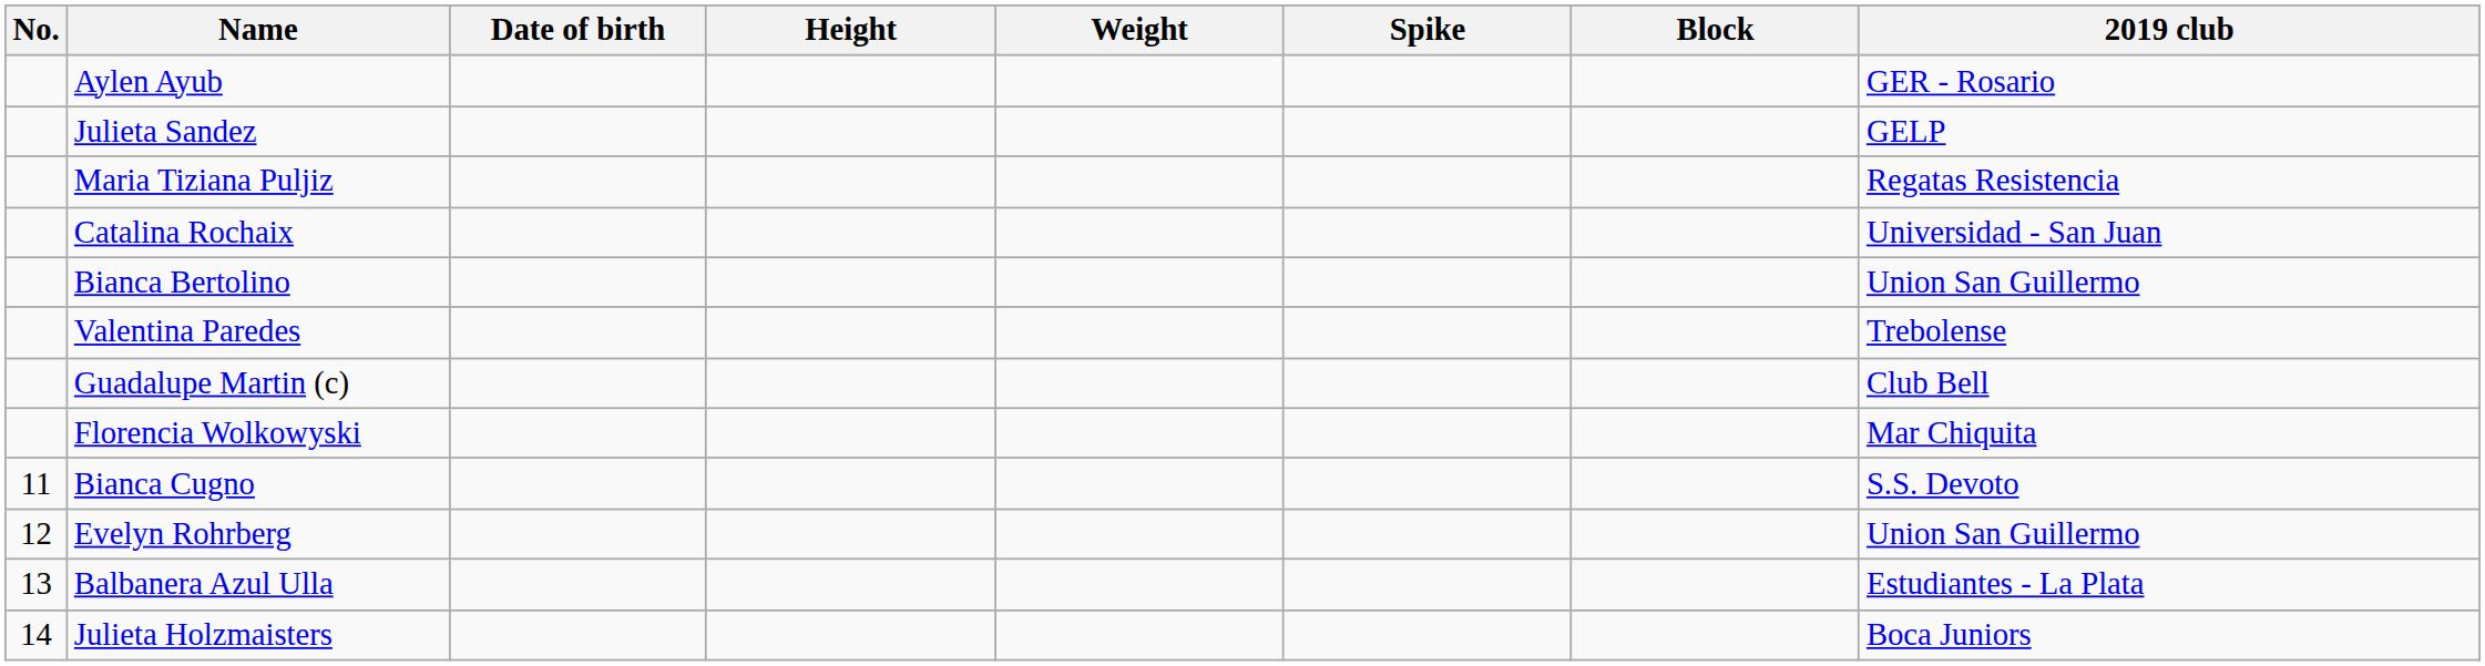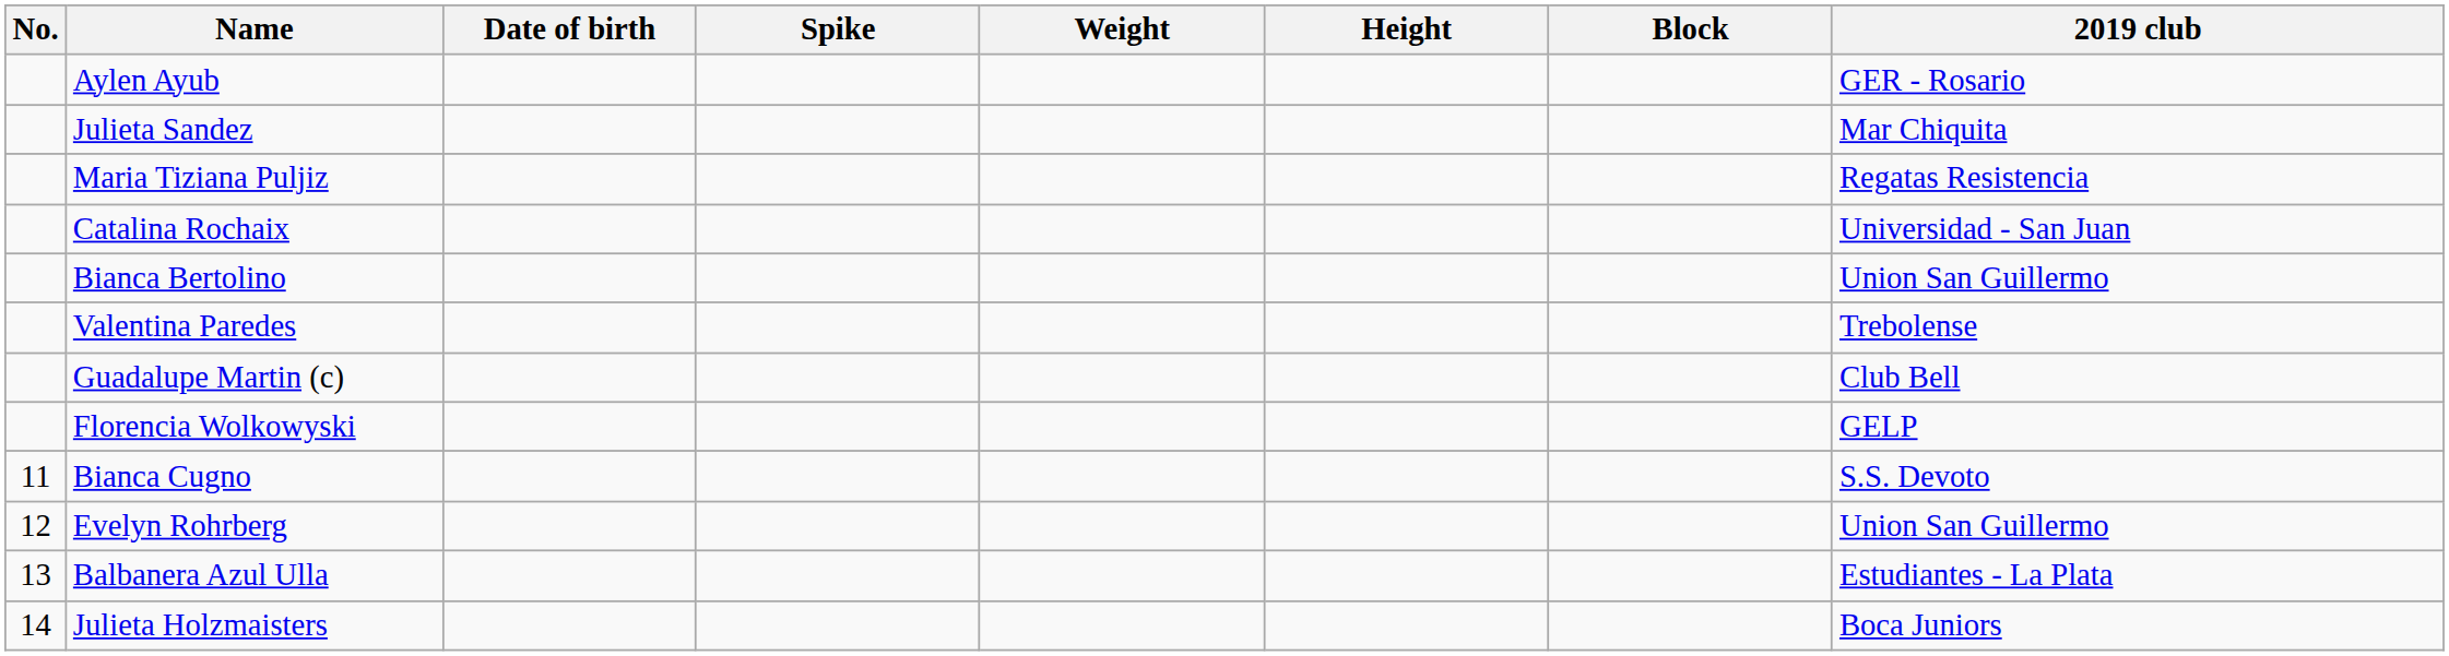columns swapped: Height <-> Spike
Julieta Sandez | 2019 club: GELP -> Mar Chiquita
Florencia Wolkowyski | 2019 club: Mar Chiquita -> GELP
